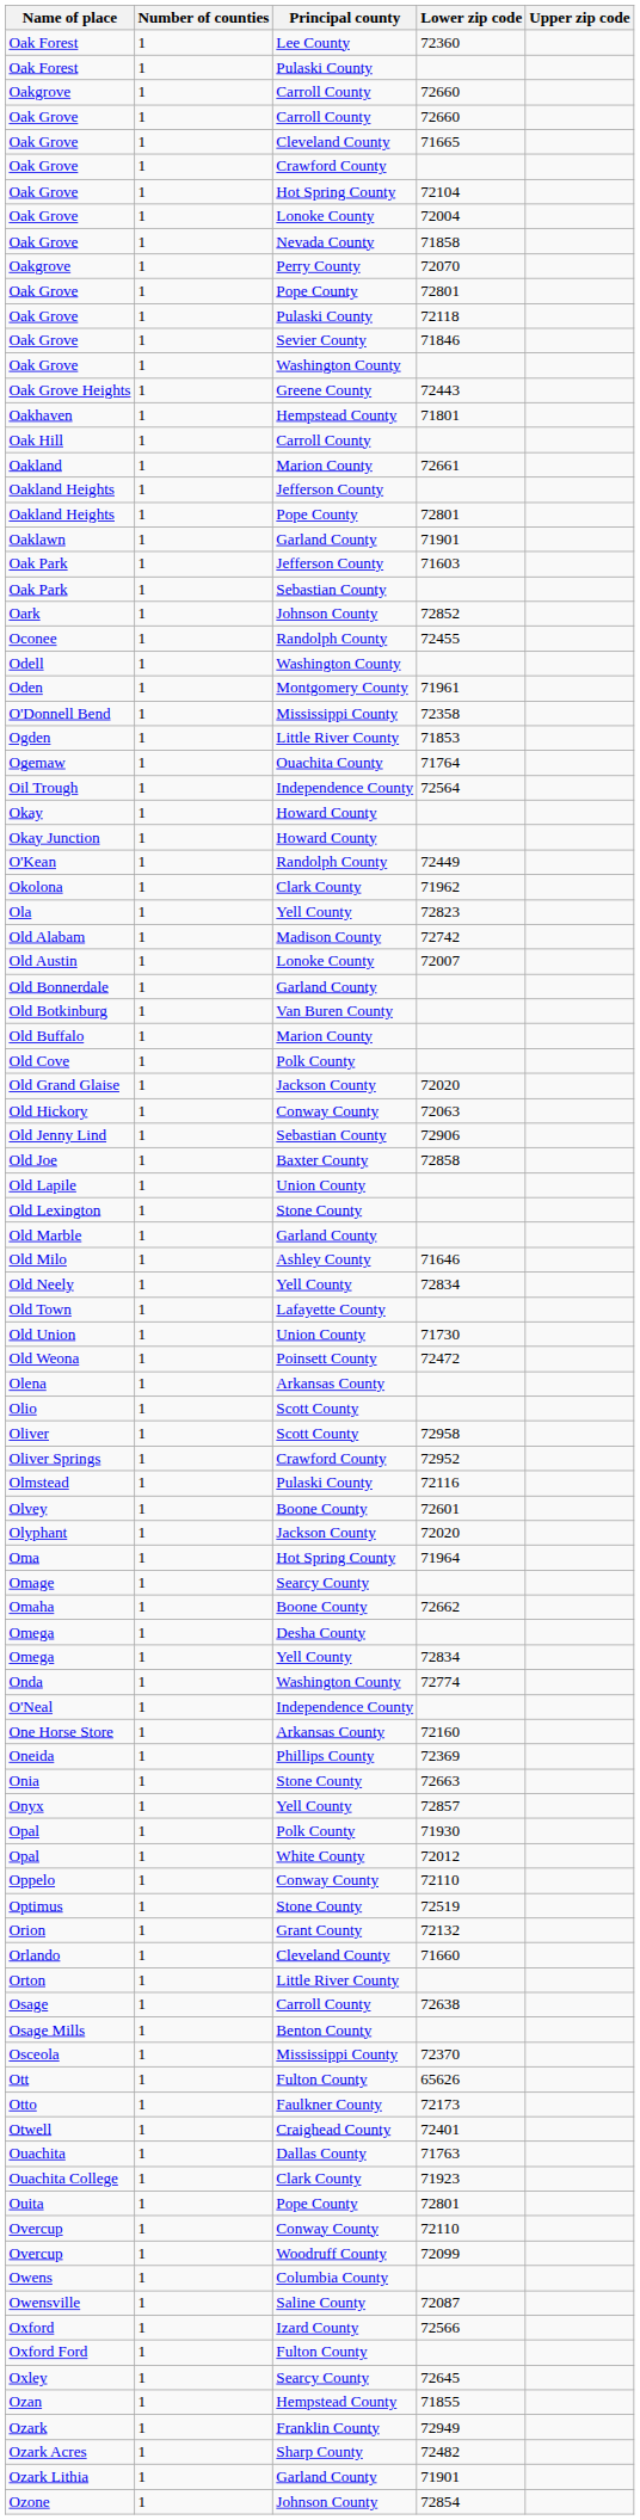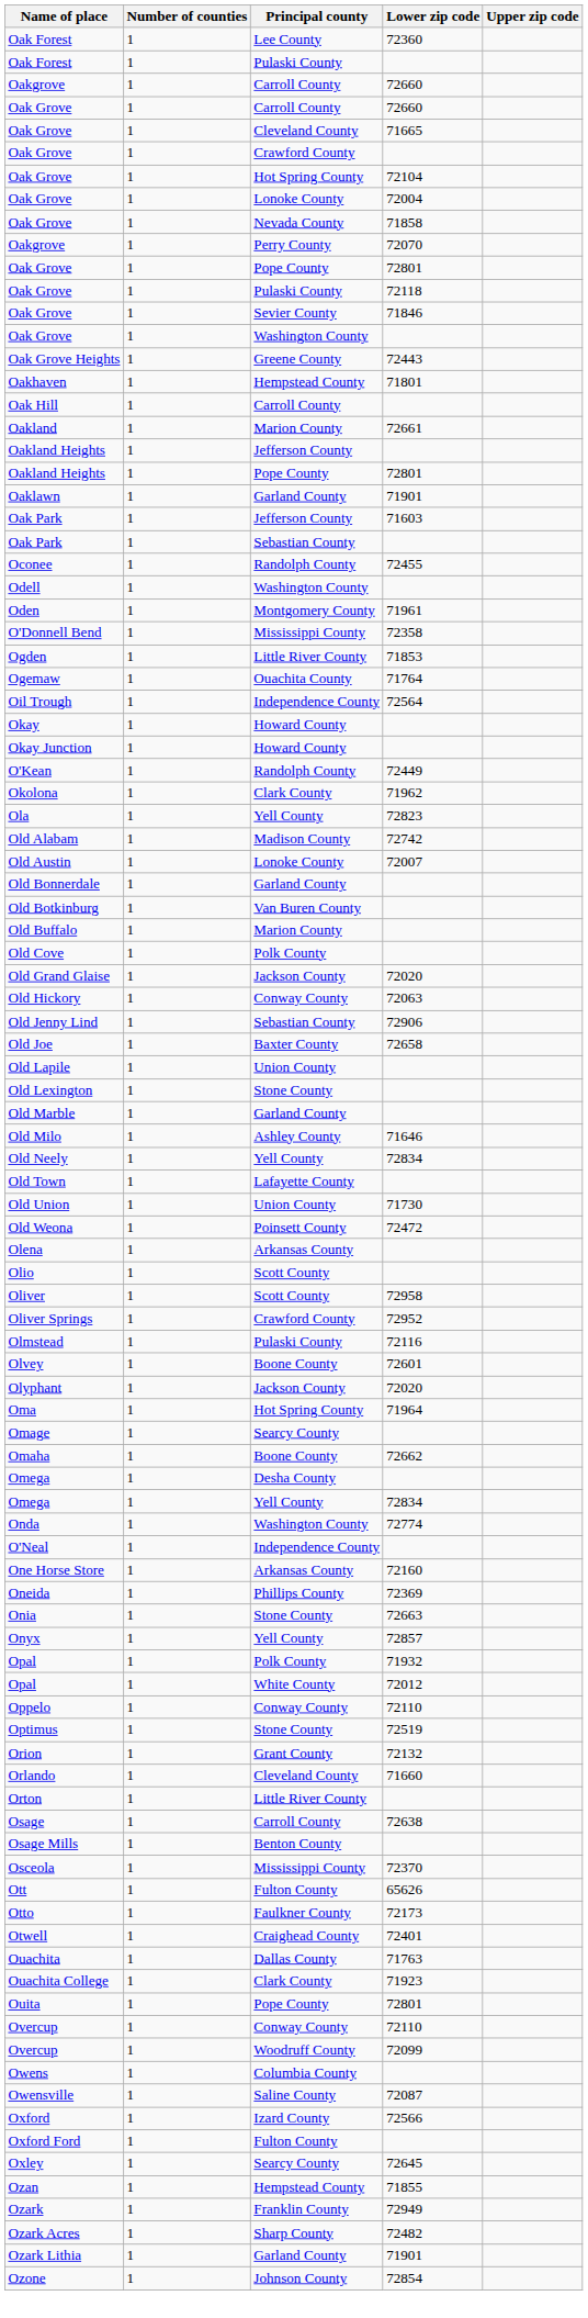- row: Oark | 1 | Johnson County | 72852
Old Joe | Lower zip code: 72858 -> 72658
Opal / Polk County | Lower zip code: 71930 -> 71932
